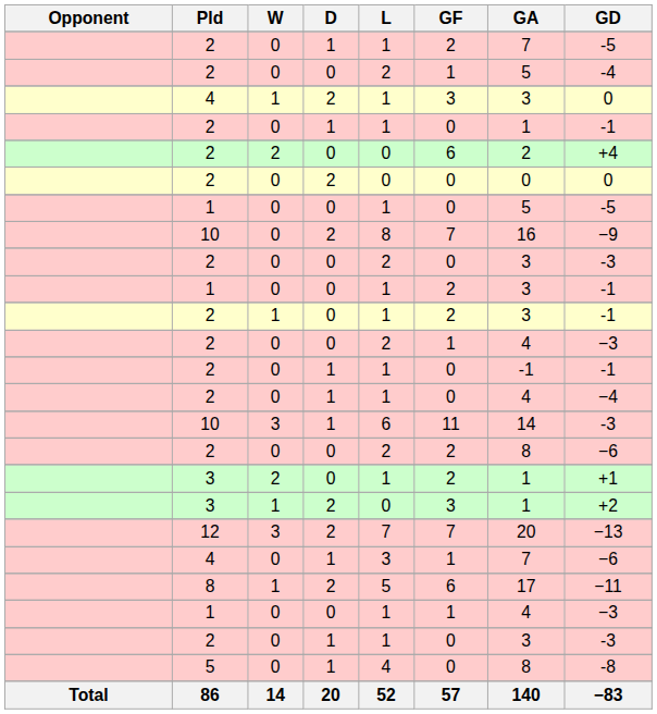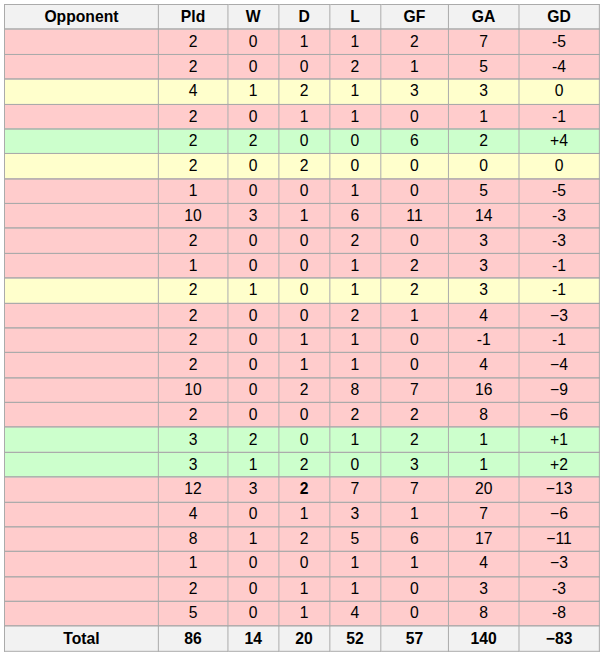rows swapped: 10 / 3 <-> 10 / 0
12 | D: normal -> bold
